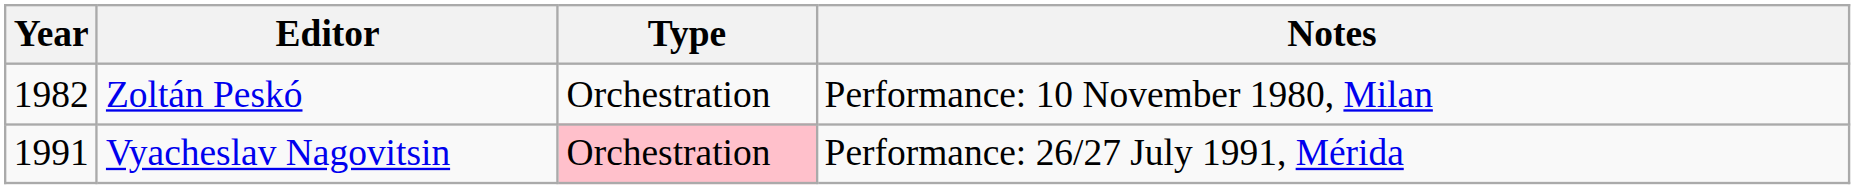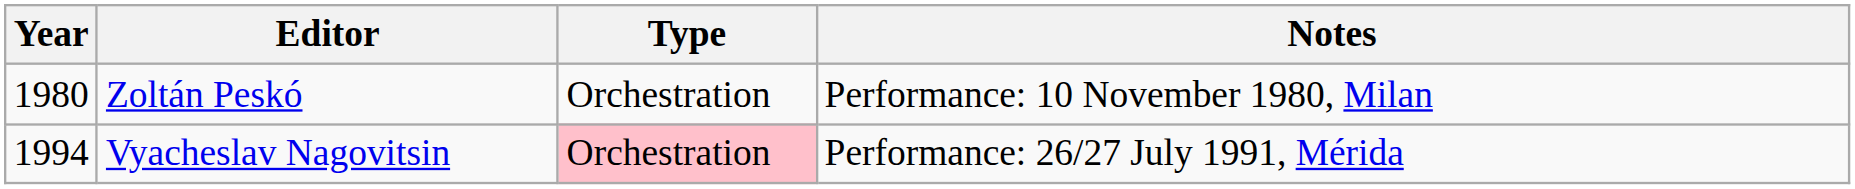Zoltán Peskó | Year: 1982 -> 1980
Vyacheslav Nagovitsin | Year: 1991 -> 1994
